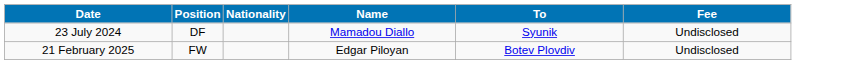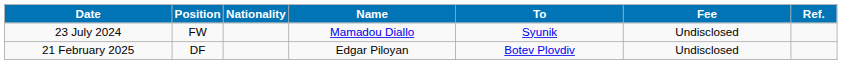+ column: Ref.
23 July 2024 | Position: DF -> FW
21 February 2025 | Position: FW -> DF
